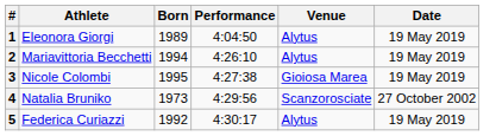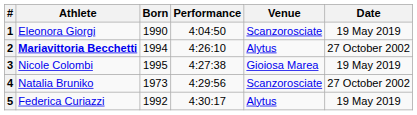1 | Born: 1989 -> 1990
1 | Venue: Alytus -> Scanzorosciate
2 | Athlete: normal -> bold
2 | Date: 19 May 2019 -> 27 October 2002
